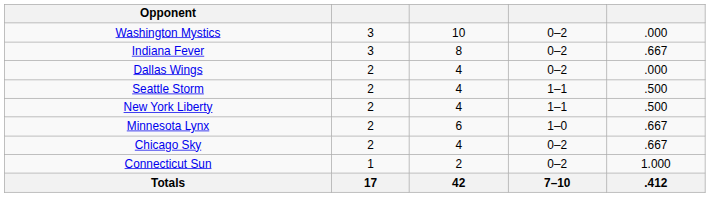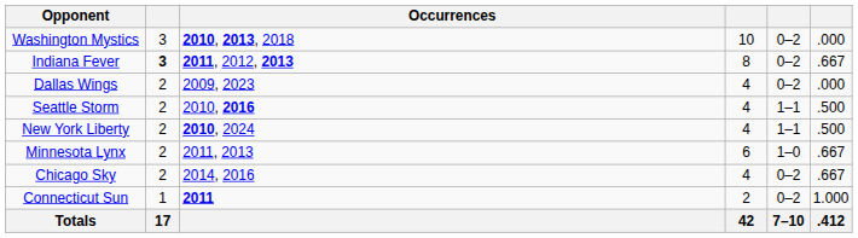+ column: Occurrences | 2010, 2013, 2018 | 2011, 2012, 2013 | 2009, 2023 | 2010, 2016 | 2010, 2024 | 2011, 2013 | 2014, 2016 | 2011
Indiana Fever | column 2: normal -> bold
